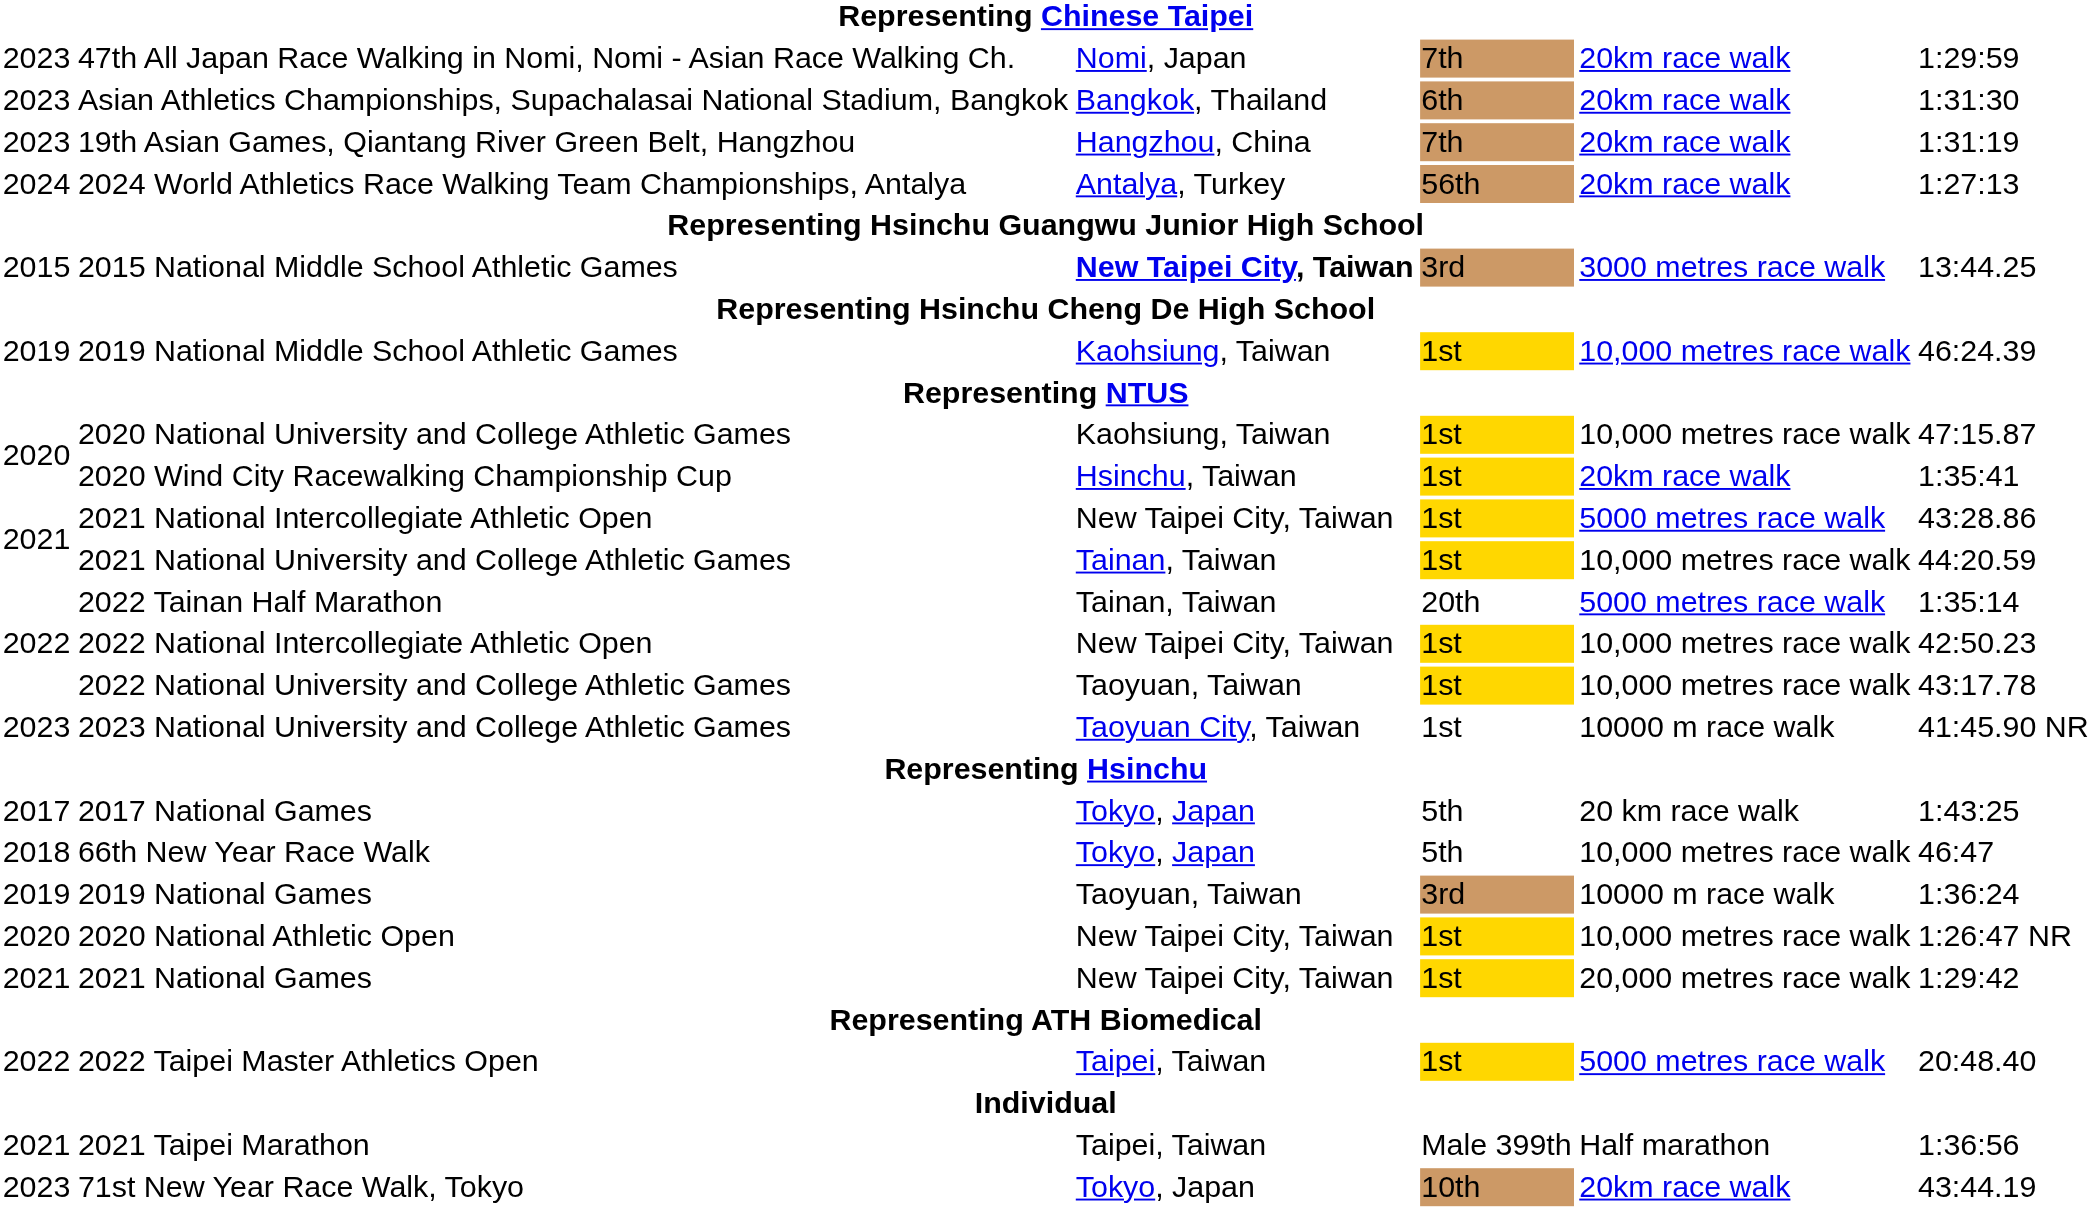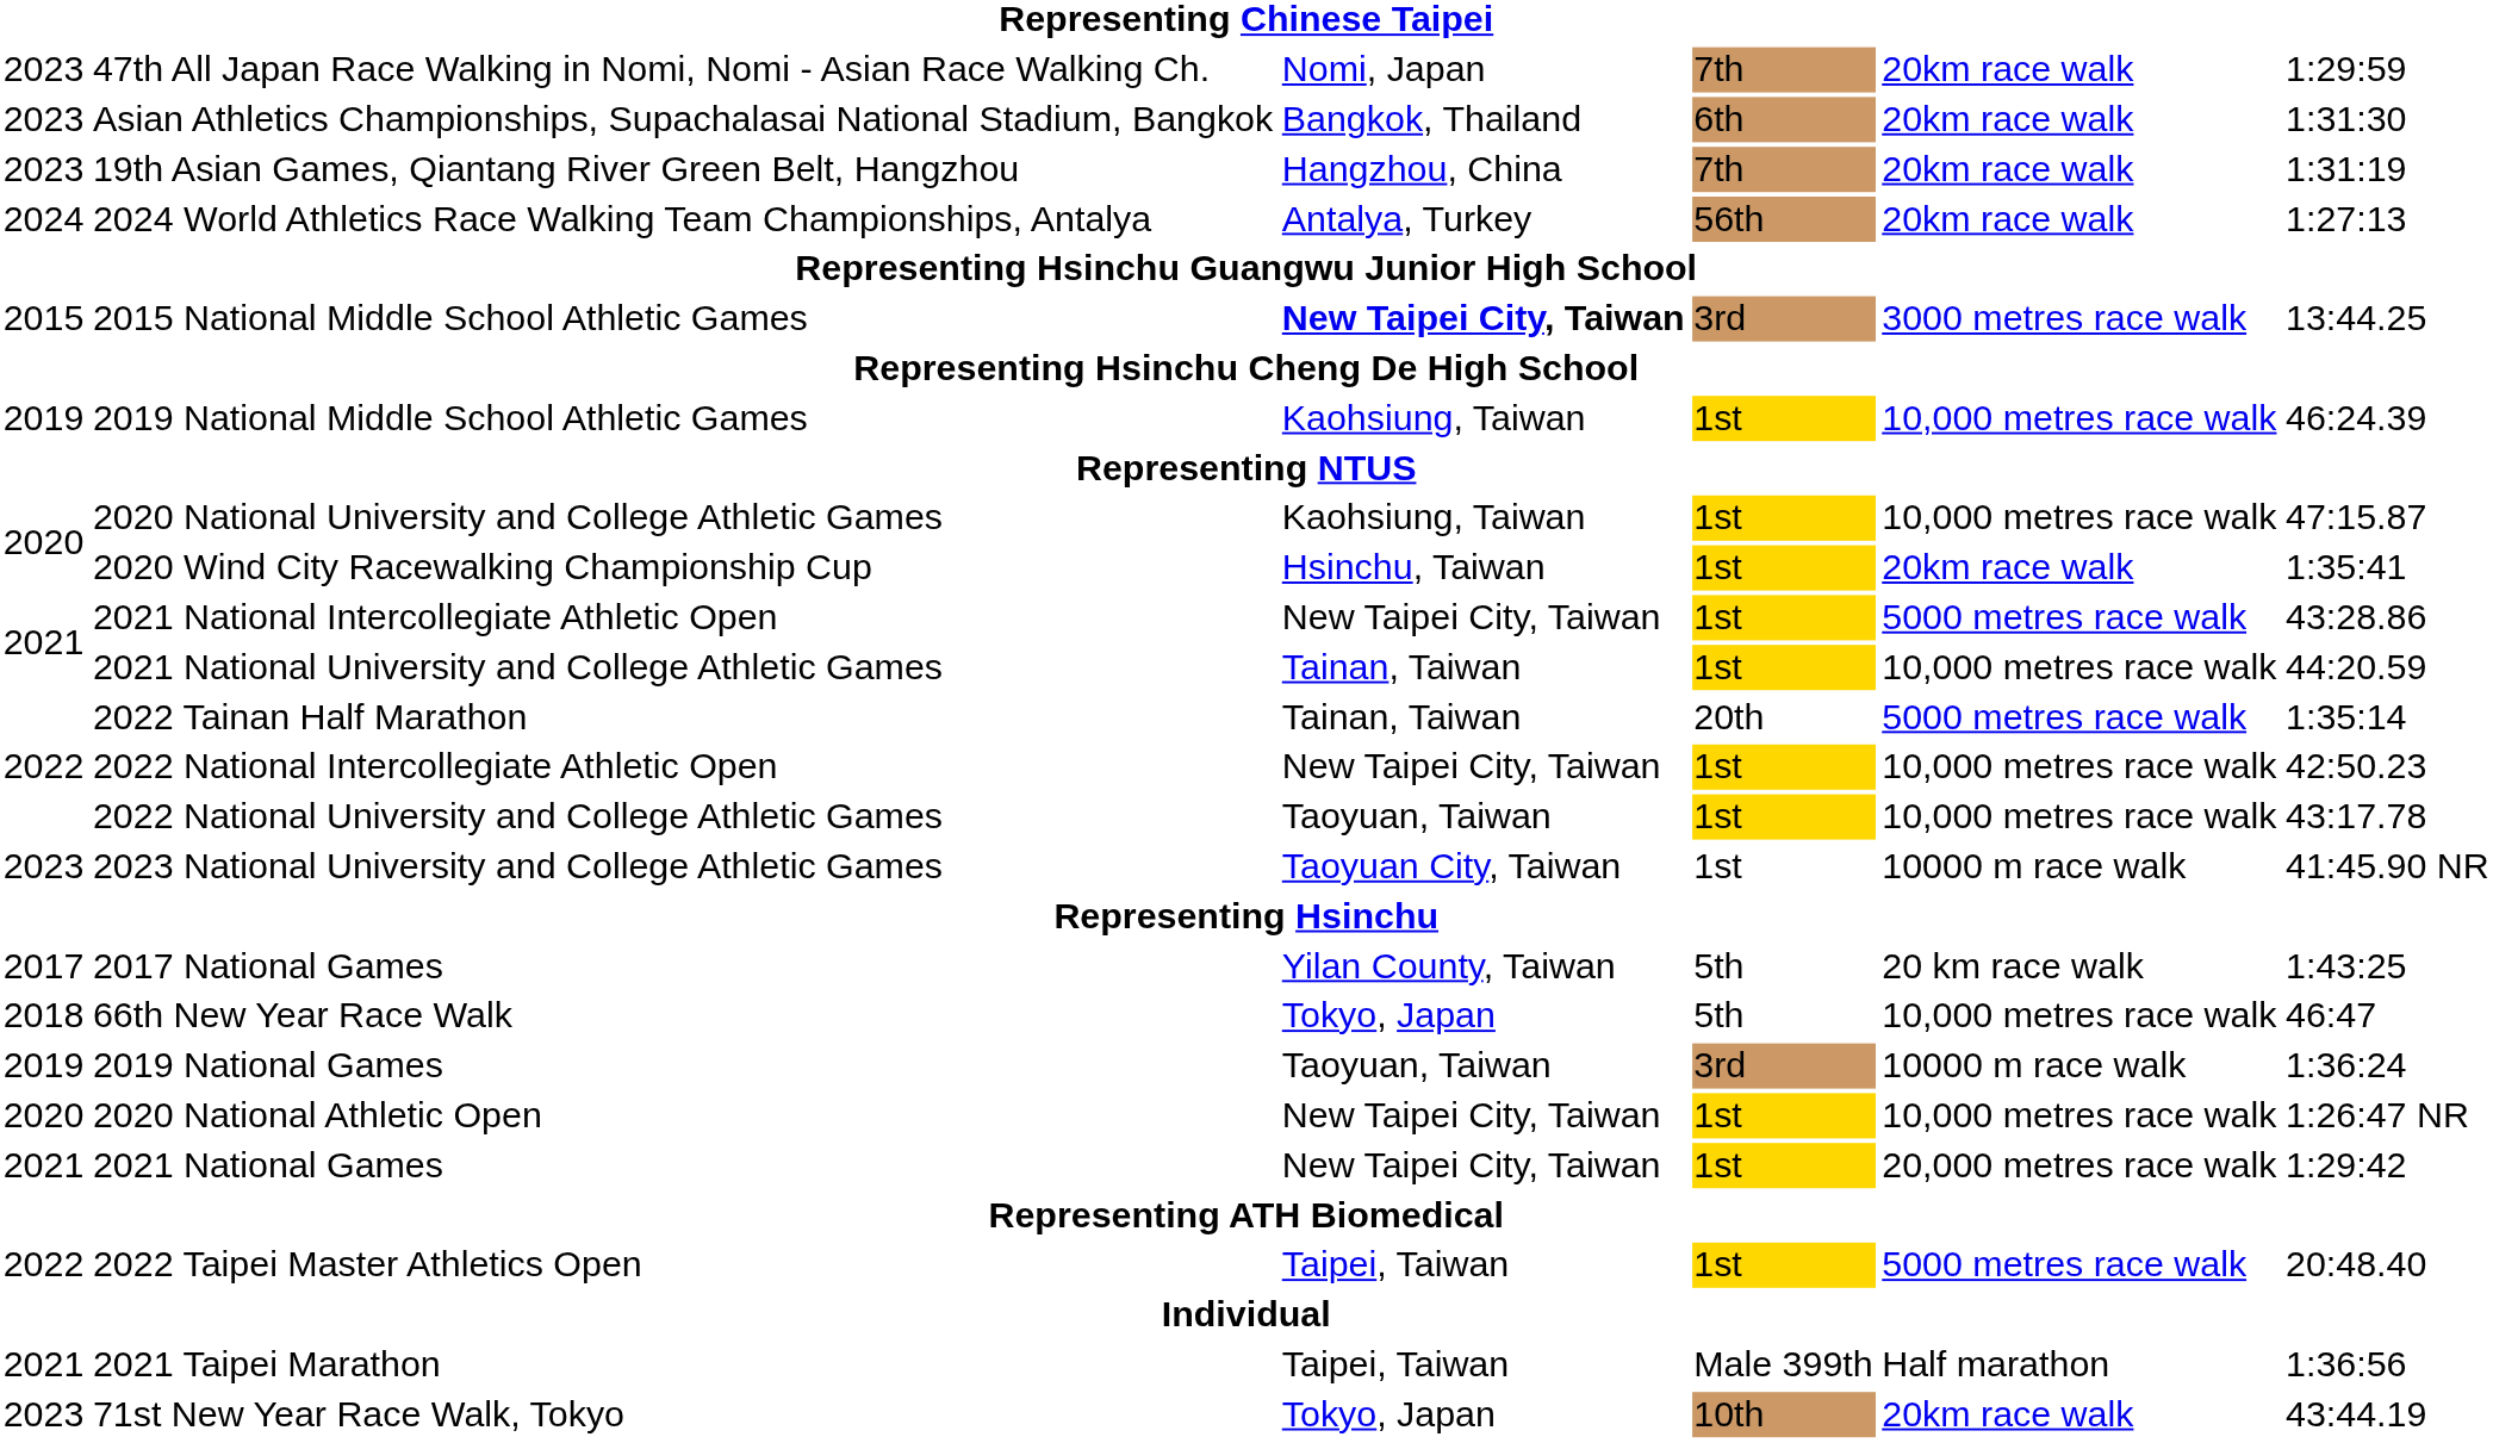2017 National Games | column 3: Tokyo, Japan -> Yilan County, Taiwan
